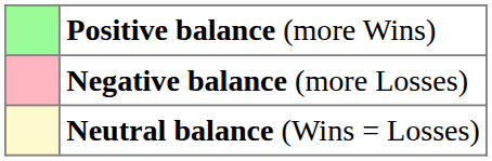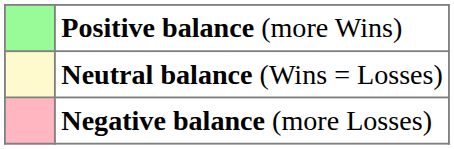rows swapped: Neutral balance (Wins = Losses) <-> Negative balance (more Losses)
